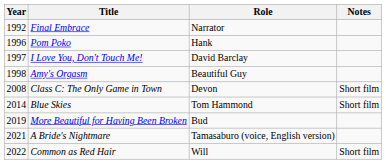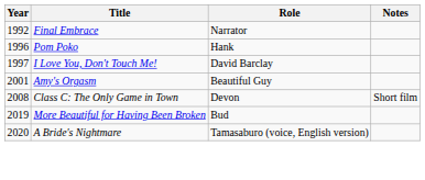Amy's Orgasm | Year: 1998 -> 2001
- row: 2014 | Blue Skies | Tom Hammond | Short film
A Bride's Nightmare | Year: 2021 -> 2020
- row: 2022 | Common as Red Hair | Will | Short film
